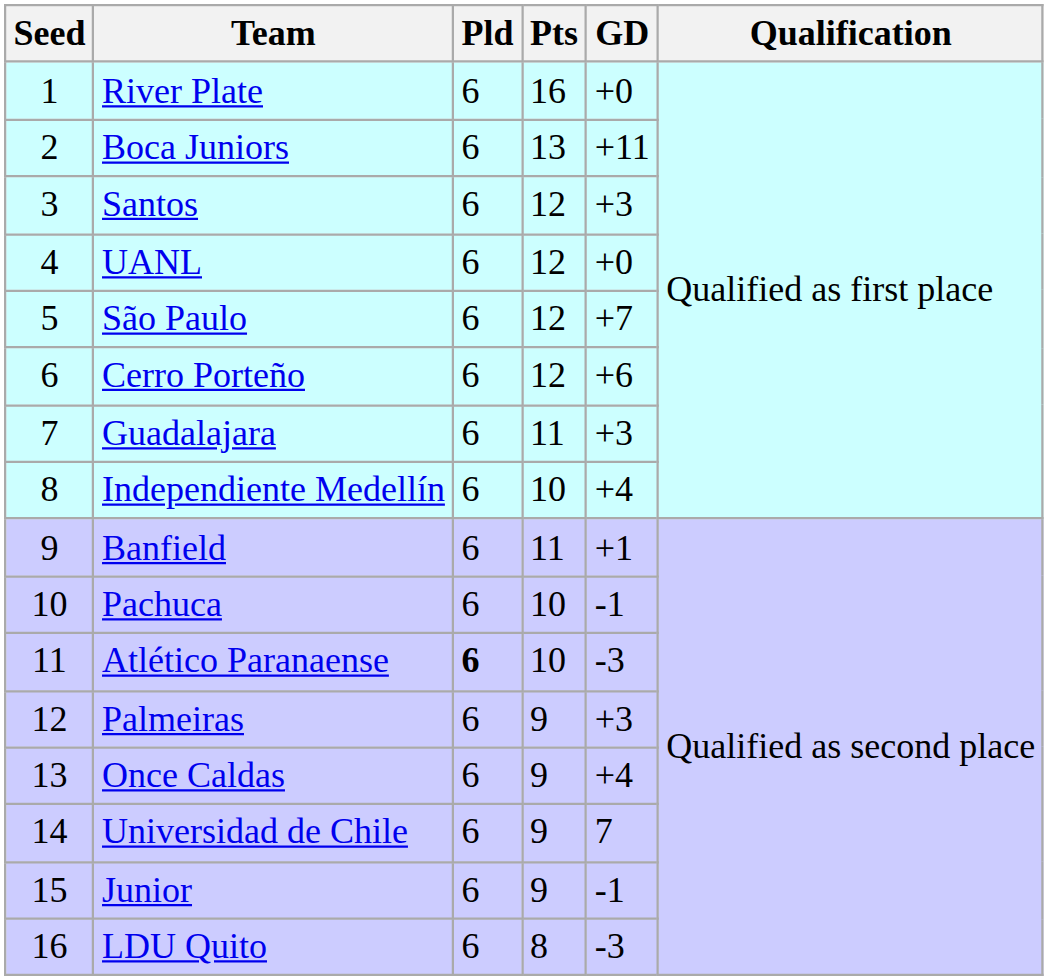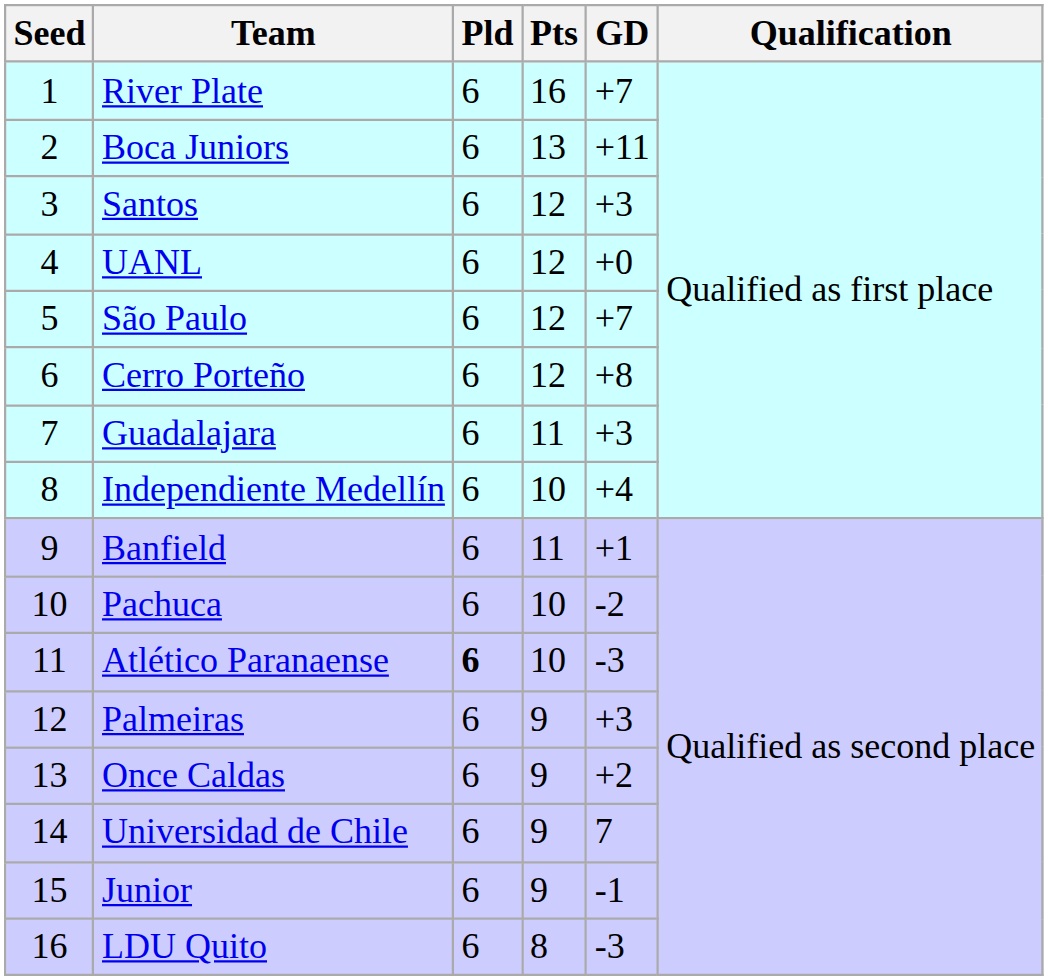River Plate | GD: +0 -> +7
Cerro Porteño | GD: +6 -> +8
Pachuca | GD: -1 -> -2
Once Caldas | GD: +4 -> +2
